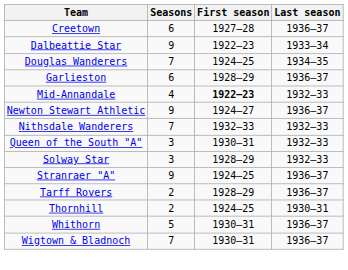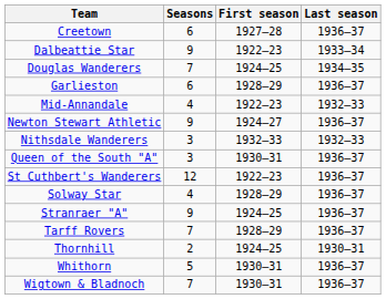Mid-Annandale | First season: bold -> normal
Nithsdale Wanderers | Seasons: 7 -> 3
Queen of the South "A" | Last season: 1932–33 -> 1936–37
+ row: St Cuthbert's Wanderers | 12 | 1922–23 | 1936–37
Solway Star | Seasons: 3 -> 4
Solway Star | Last season: 1932–33 -> 1936–37
Tarff Rovers | Seasons: 2 -> 7
